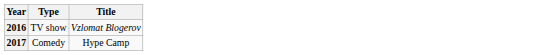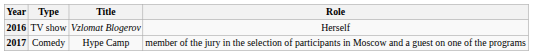+ column: Role | Herself | member of the jury in the selection of participants in Moscow and a guest on one of the programs
